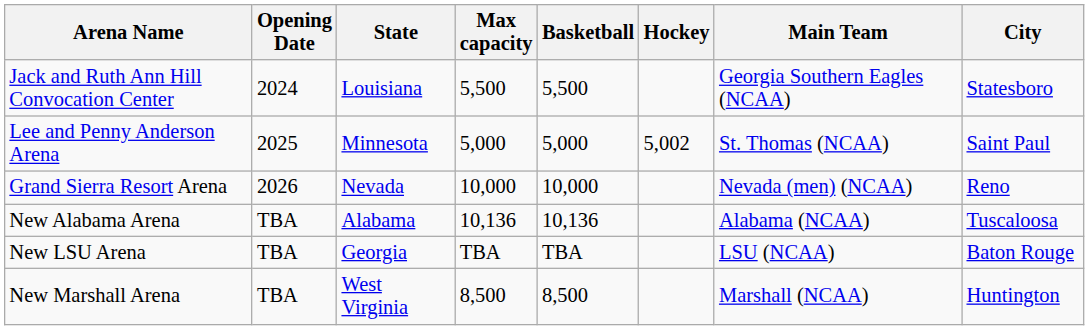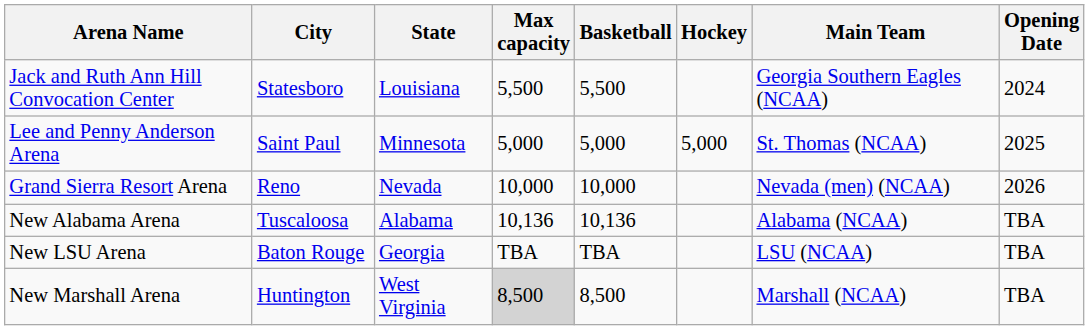columns swapped: City <-> Opening Date
Lee and Penny Anderson Arena | Hockey: 5,002 -> 5,000
New Marshall Arena | Max capacity: no background -> lightgrey background
